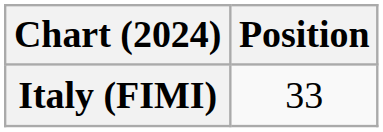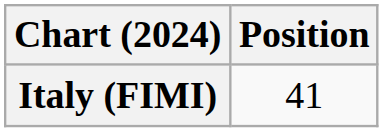Italy (FIMI) | Position: 33 -> 41
